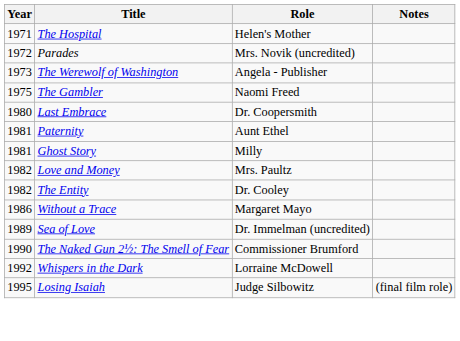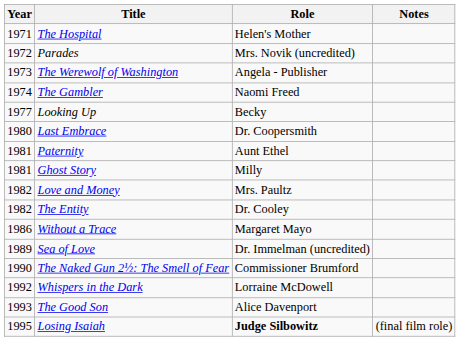The Gambler | Year: 1975 -> 1974
+ row: 1977 | Looking Up | Becky
+ row: 1993 | The Good Son | Alice Davenport
Losing Isaiah | Role: normal -> bold
